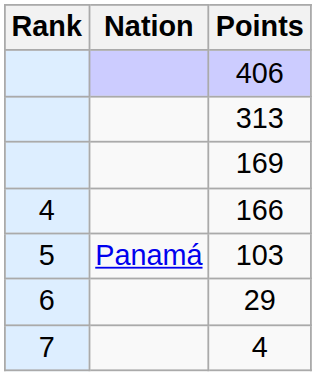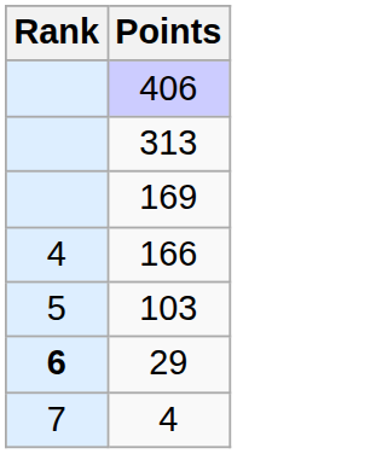- column: Nation | Panamá
29 | Rank: normal -> bold
